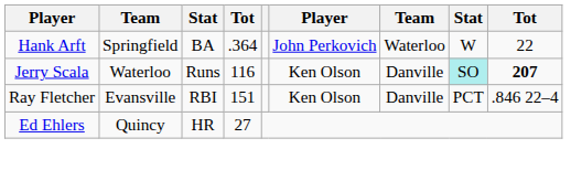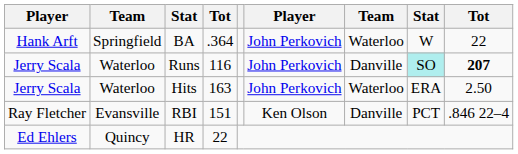Runs | column 6: Ken Olson -> John Perkovich
+ row: Jerry Scala | Waterloo | Hits | 163 | John Perkovich | Waterloo | ERA | 2.50
HR | column 4: 27 -> 22
